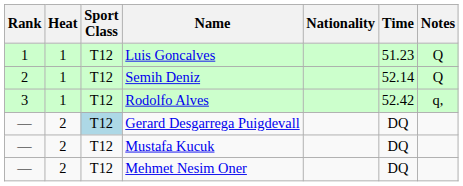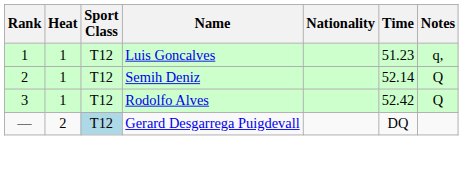Luis Goncalves | Notes: Q -> q,
Rodolfo Alves | Notes: q, -> Q
- row: — | 2 | T12 | Mustafa Kucuk | DQ
- row: — | 2 | T12 | Mehmet Nesim Oner | DQ
